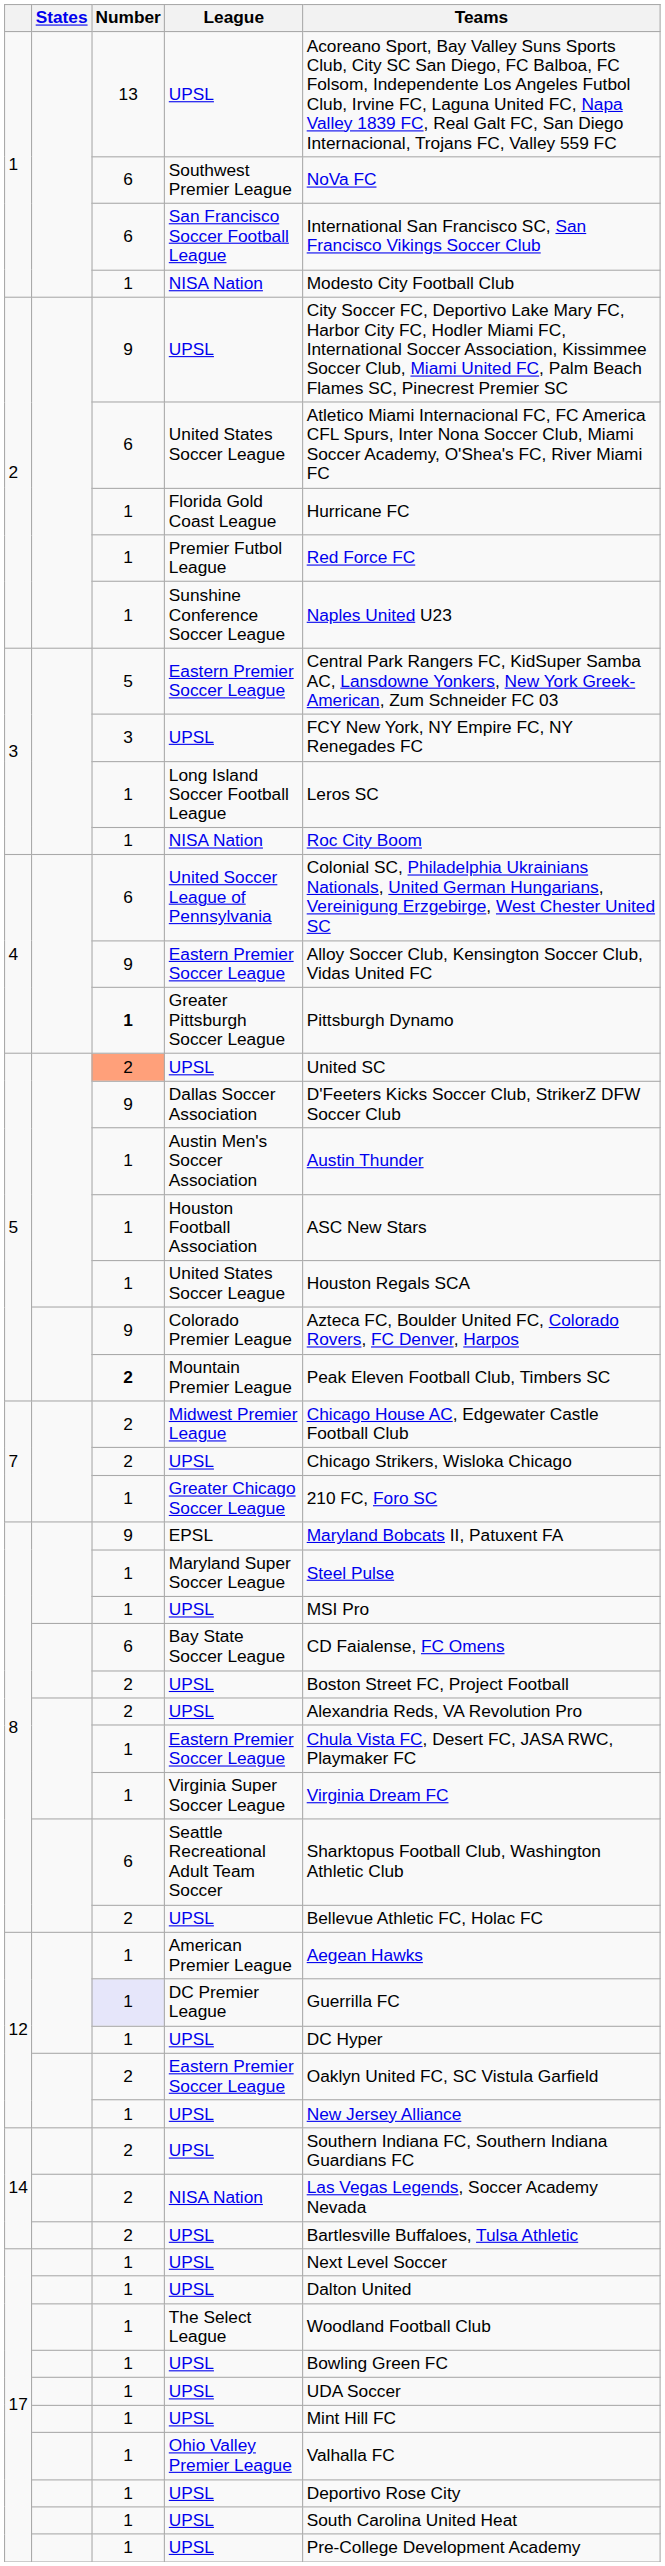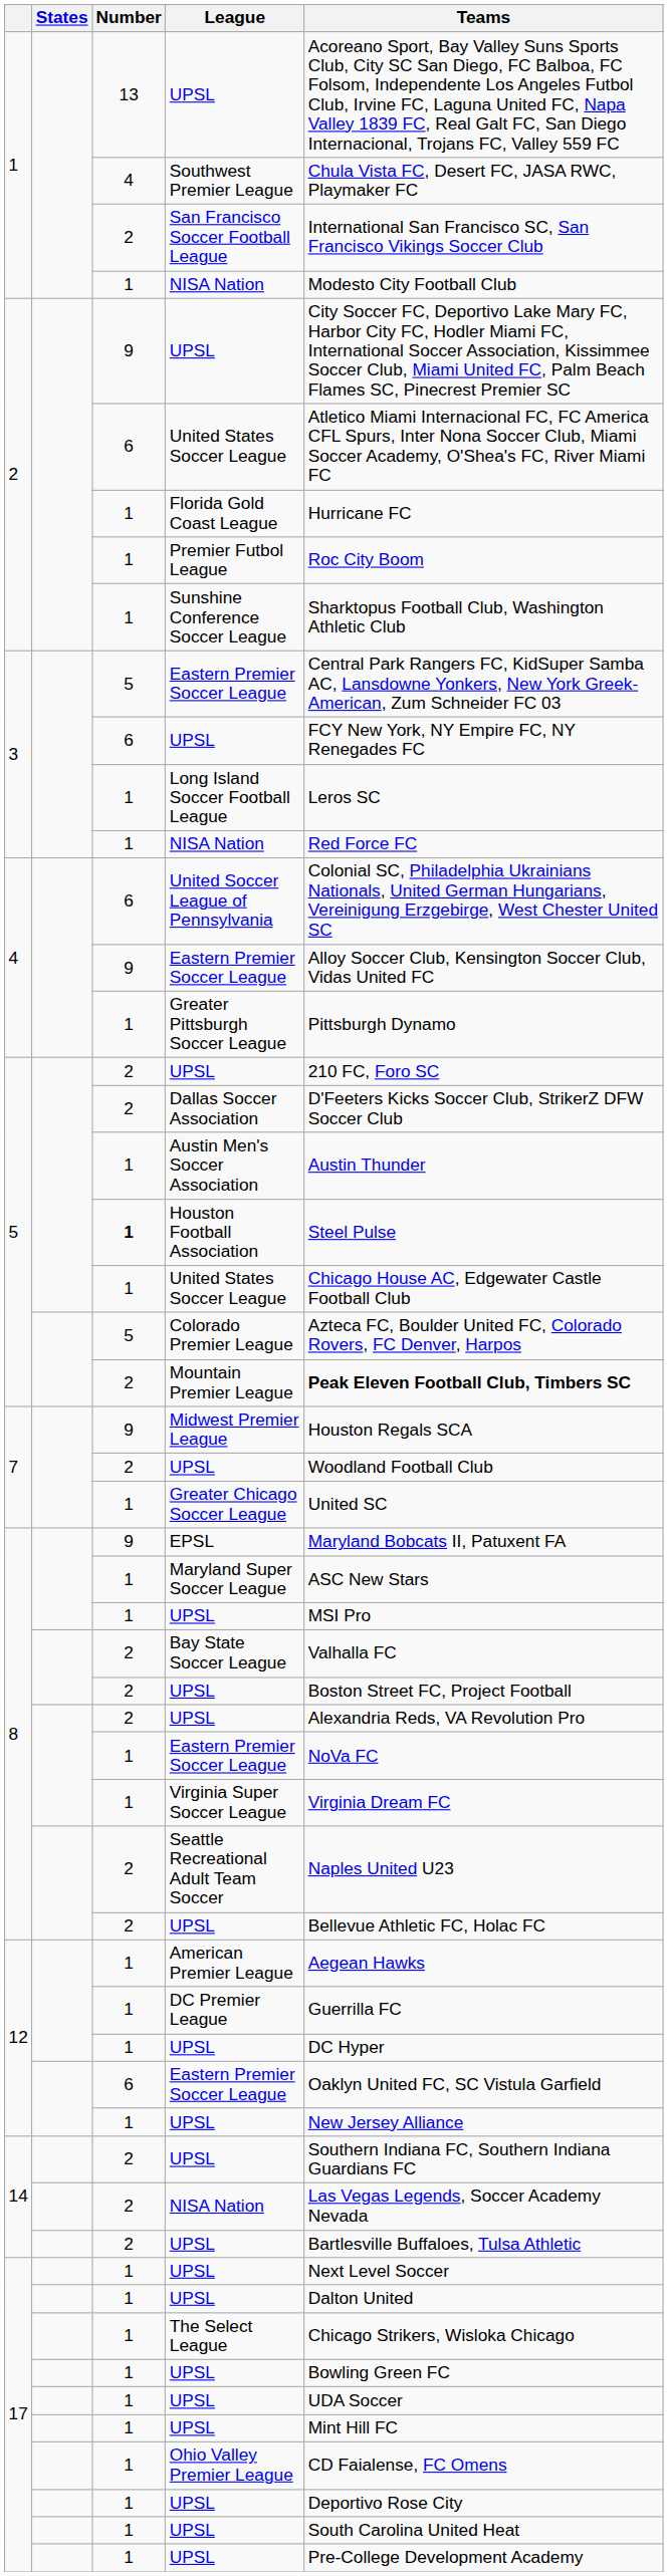Southwest Premier League | Number: 6 -> 4
Southwest Premier League | Teams: NoVa FC -> Chula Vista FC, Desert FC, JASA RWC, Playmaker FC
San Francisco Soccer Football League | Number: 6 -> 2
Premier Futbol League | Teams: Red Force FC -> Roc City Boom
Sunshine Conference Soccer League | Teams: Naples United U23 -> Sharktopus Football Club, Washington Athletic Club
3 / UPSL | Number: 3 -> 6
3 / NISA Nation | Teams: Roc City Boom -> Red Force FC
Greater Pittsburgh Soccer League | Number: bold -> normal
5 / UPSL | Number: lightsalmon background -> no background
5 / UPSL | Teams: United SC -> 210 FC, Foro SC
Dallas Soccer Association | Number: 9 -> 2
Houston Football Association | Number: normal -> bold
Houston Football Association | Teams: ASC New Stars -> Steel Pulse
5 / United States Soccer League | Teams: Houston Regals SCA -> Chicago House AC, Edgewater Castle Football Club
Colorado Premier League | Number: 9 -> 5
Mountain Premier League | Number: bold -> normal
Mountain Premier League | Teams: normal -> bold
Midwest Premier League | Number: 2 -> 9
Midwest Premier League | Teams: Chicago House AC, Edgewater Castle Football Club -> Houston Regals SCA
7 / UPSL | Teams: Chicago Strikers, Wisloka Chicago -> Woodland Football Club
Greater Chicago Soccer League | Teams: 210 FC, Foro SC -> United SC
Maryland Super Soccer League | Teams: Steel Pulse -> ASC New Stars
Bay State Soccer League | Number: 6 -> 2
Bay State Soccer League | Teams: CD Faialense, FC Omens -> Valhalla FC
8 / Eastern Premier Soccer League | Teams: Chula Vista FC, Desert FC, JASA RWC, Playmaker FC -> NoVa FC
Seattle Recreational Adult Team Soccer | Number: 6 -> 2
Seattle Recreational Adult Team Soccer | Teams: Sharktopus Football Club, Washington Athletic Club -> Naples United U23
DC Premier League | Number: lavender background -> no background
12 / Eastern Premier Soccer League | Number: 2 -> 6
The Select League | Teams: Woodland Football Club -> Chicago Strikers, Wisloka Chicago
Ohio Valley Premier League | Teams: Valhalla FC -> CD Faialense, FC Omens
